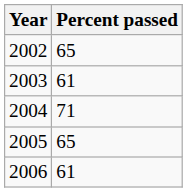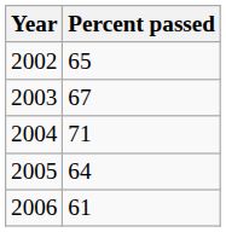2003 | Percent passed: 61 -> 67
2005 | Percent passed: 65 -> 64
